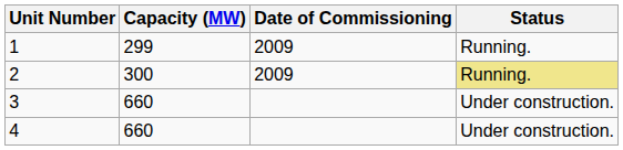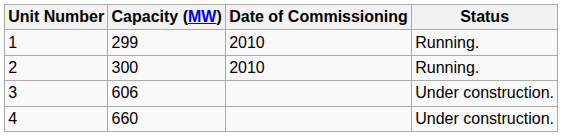1 | Date of Commissioning: 2009 -> 2010
2 | Date of Commissioning: 2009 -> 2010
2 | Status: khaki background -> no background
3 | Capacity (MW): 660 -> 606
